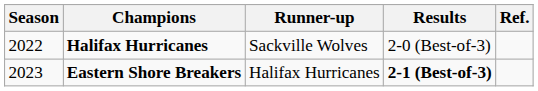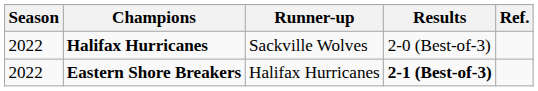Eastern Shore Breakers | Season: 2023 -> 2022
